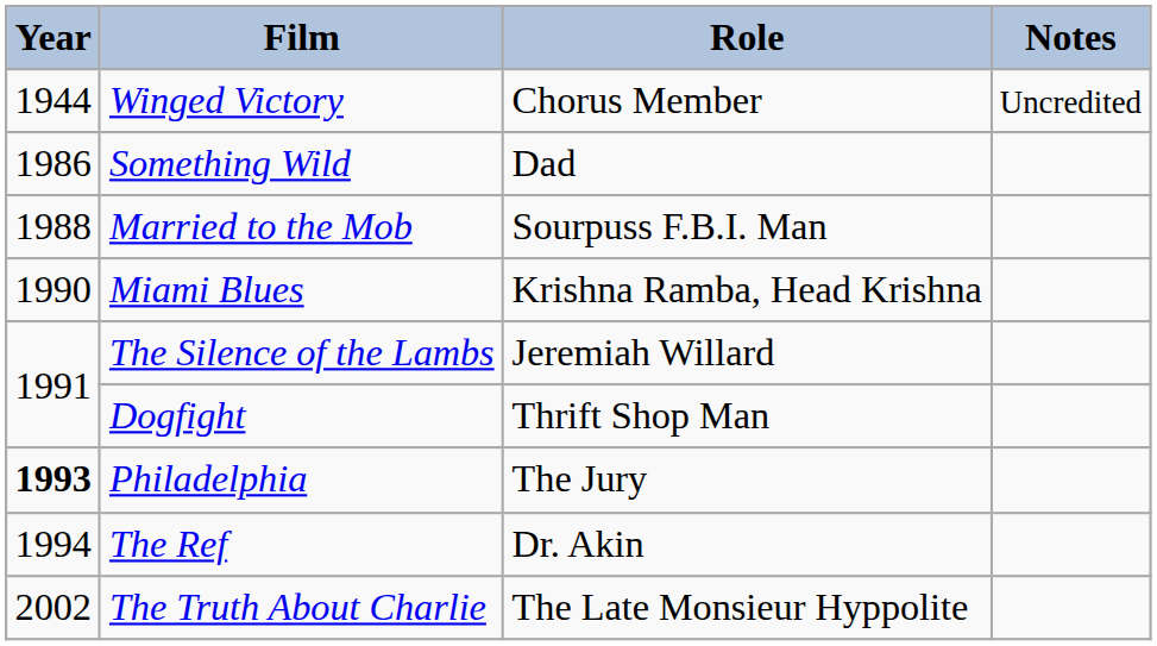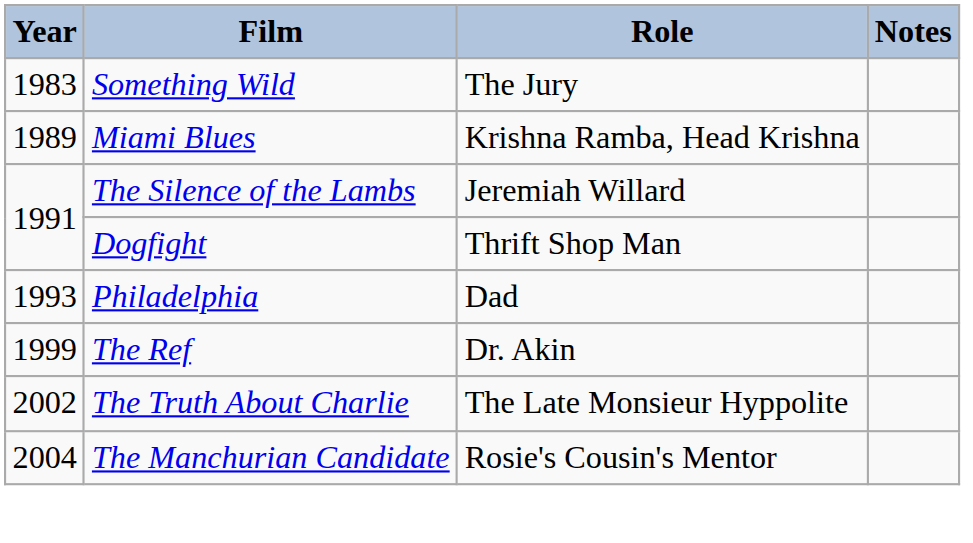- row: 1944 | Winged Victory | Chorus Member | Uncredited
Something Wild | Year: 1986 -> 1983
Something Wild | Role: Dad -> The Jury
- row: 1988 | Married to the Mob | Sourpuss F.B.I. Man
Miami Blues | Year: 1990 -> 1989
Philadelphia | Year: bold -> normal
Philadelphia | Role: The Jury -> Dad
The Ref | Year: 1994 -> 1999
+ row: 2004 | The Manchurian Candidate | Rosie's Cousin's Mentor
